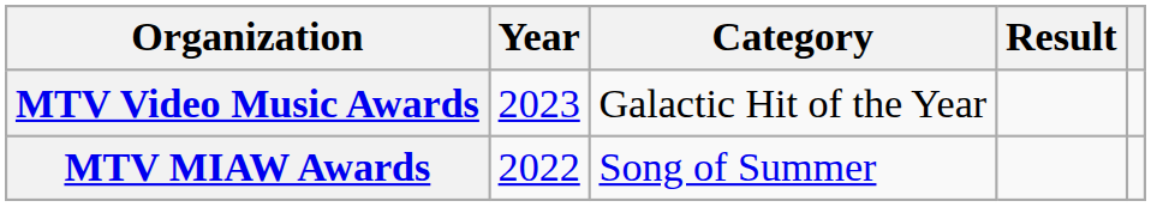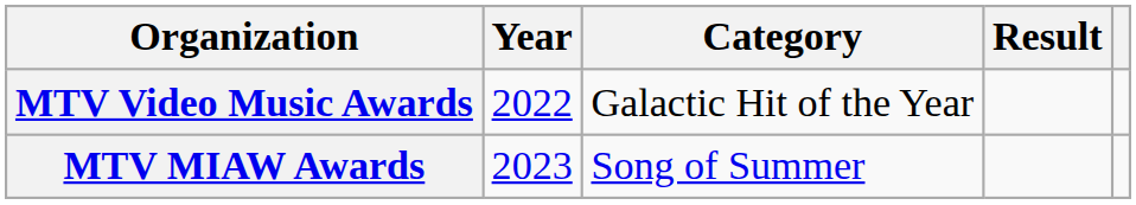MTV Video Music Awards | Year: 2023 -> 2022
MTV MIAW Awards | Year: 2022 -> 2023
